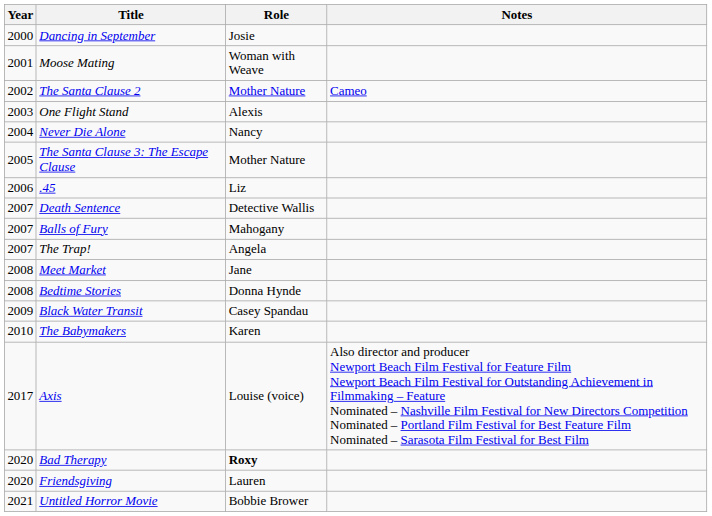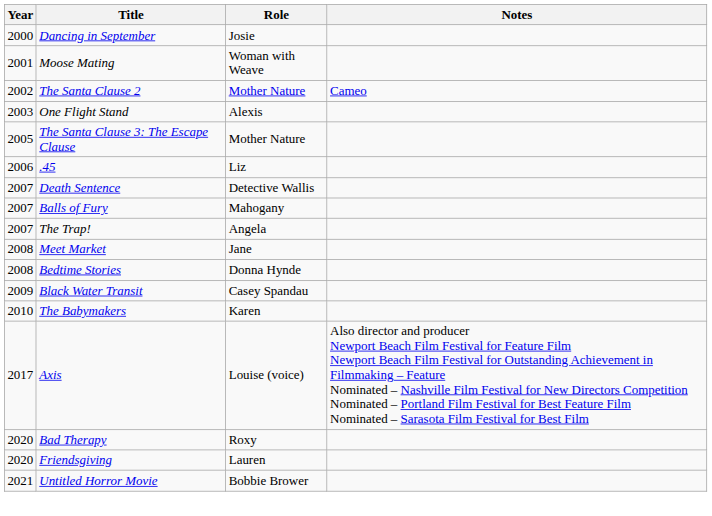- row: 2004 | Never Die Alone | Nancy
Bad Therapy | Role: bold -> normal
